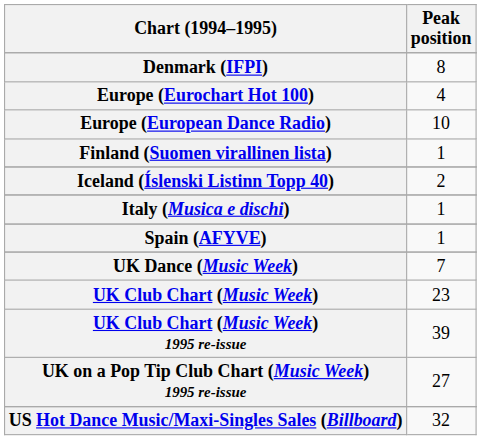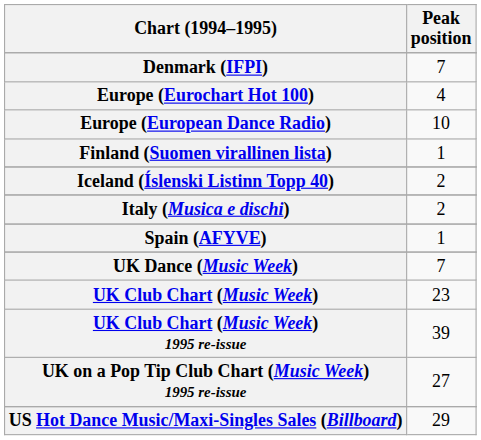Denmark (IFPI) | Peak position: 8 -> 7
Italy (Musica e dischi) | Peak position: 1 -> 2
US Hot Dance Music/Maxi-Singles Sales (Billboard) | Peak position: 32 -> 29
